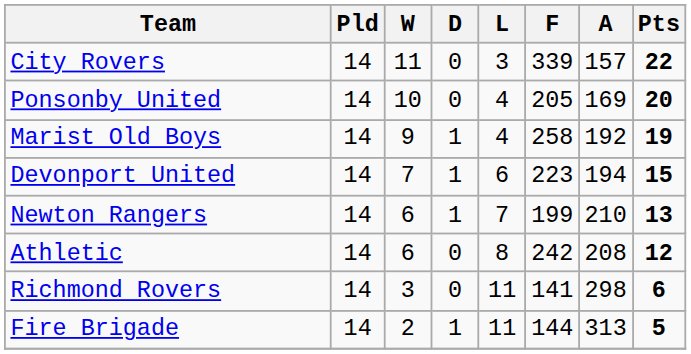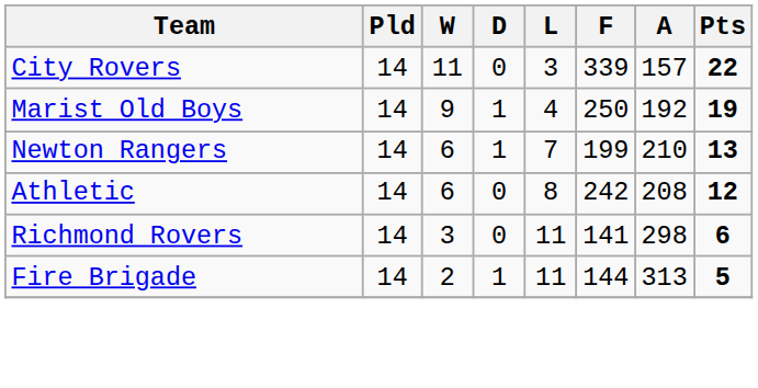- row: Ponsonby United | 14 | 10 | 0 | 4 | 205 | 169 | 20
Marist Old Boys | F: 258 -> 250
- row: Devonport United | 14 | 7 | 1 | 6 | 223 | 194 | 15
